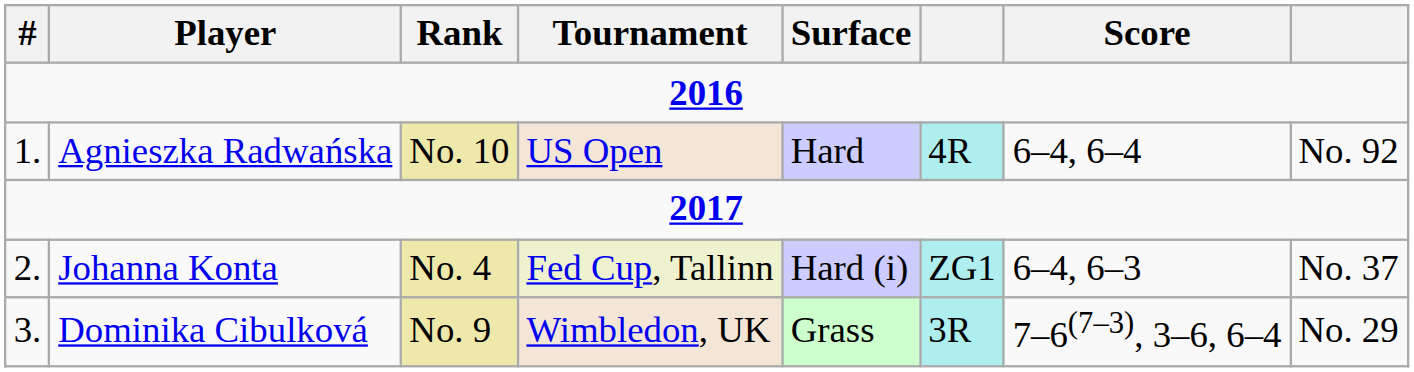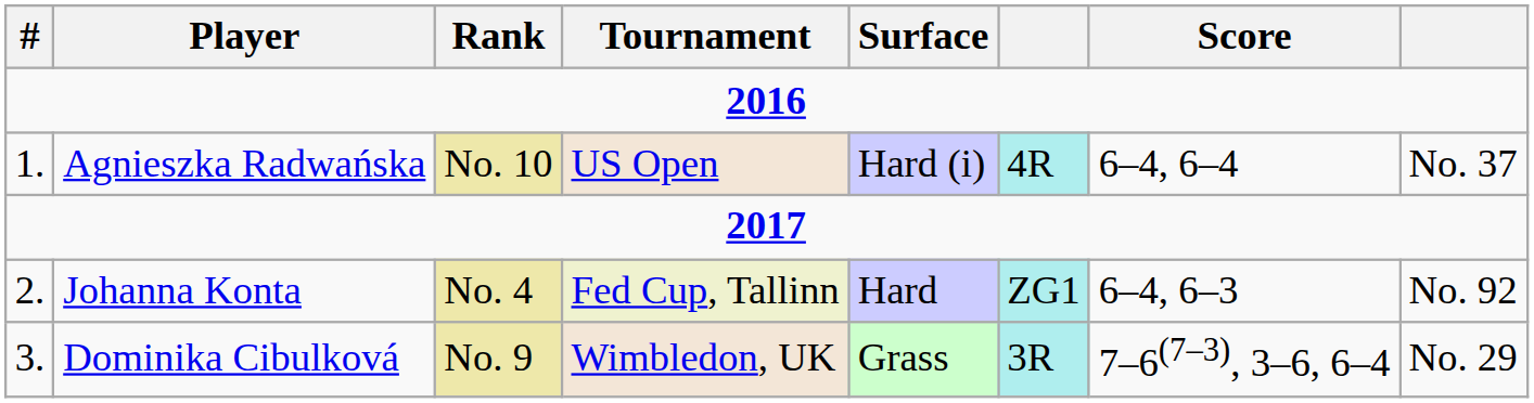Agnieszka Radwańska | Surface: Hard -> Hard (i)
Agnieszka Radwańska | column 8: No. 92 -> No. 37
Johanna Konta | Surface: Hard (i) -> Hard
Johanna Konta | column 8: No. 37 -> No. 92
